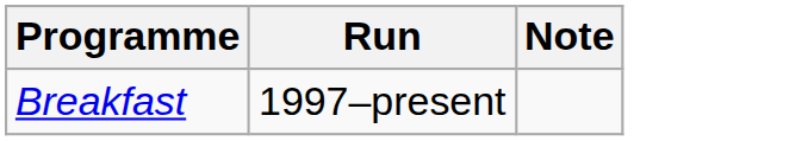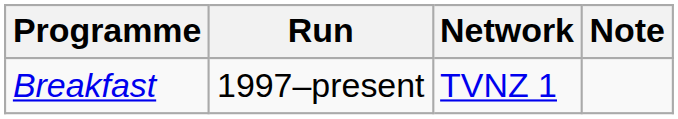+ column: Network | TVNZ 1
